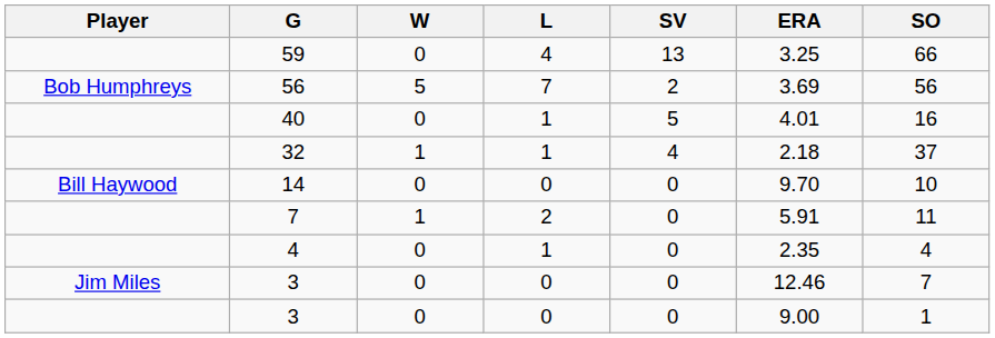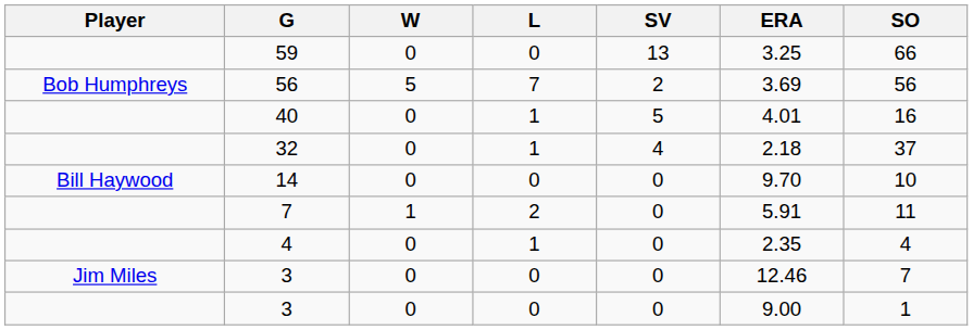59 | L: 4 -> 0
32 | W: 1 -> 0
